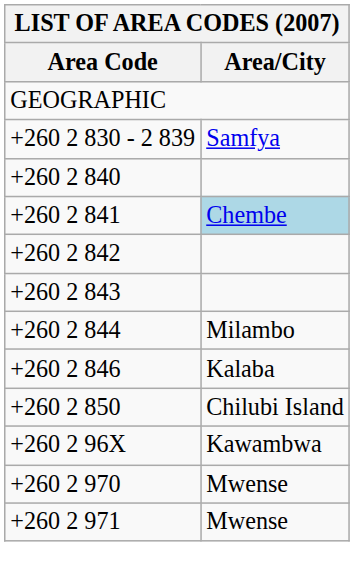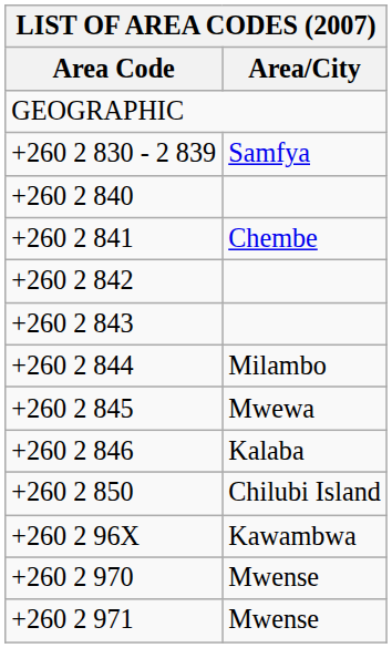+260 2 841 | Area/City: lightblue background -> no background
+ row: +260 2 845 | Mwewa
